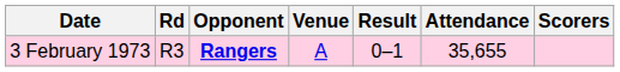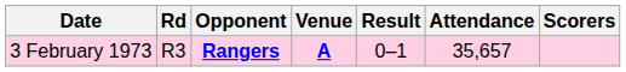3 February 1973 | Venue: normal -> bold
3 February 1973 | Attendance: 35,655 -> 35,657
